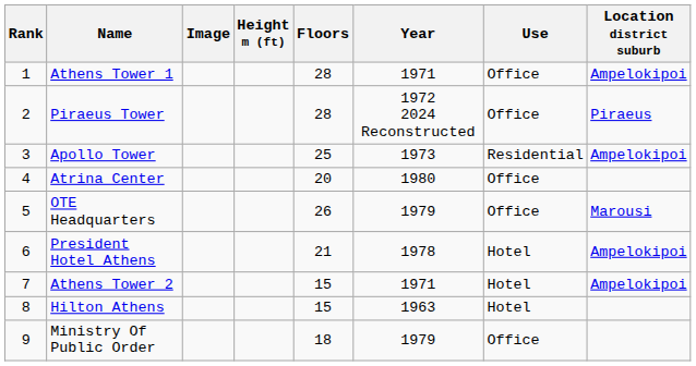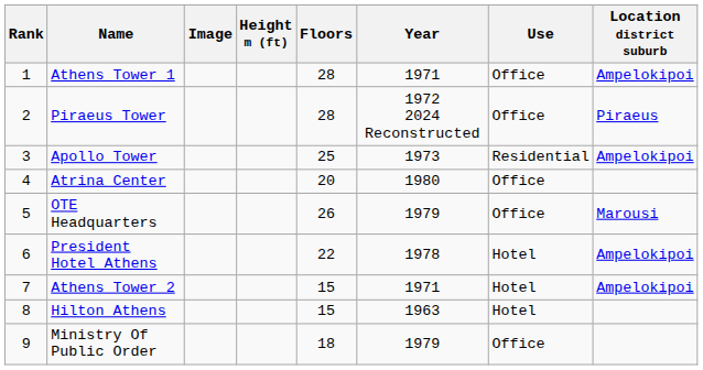President Hotel Athens | Floors: 21 -> 22
